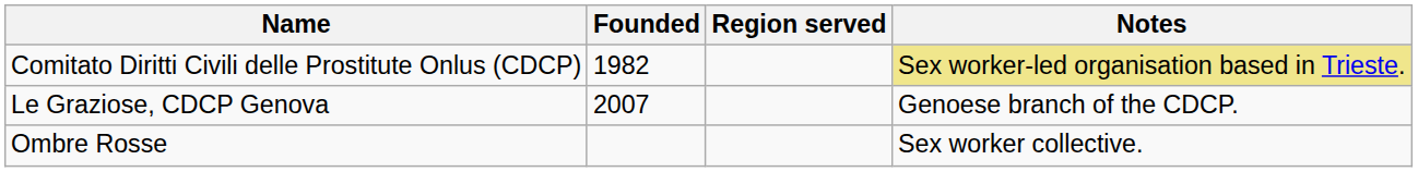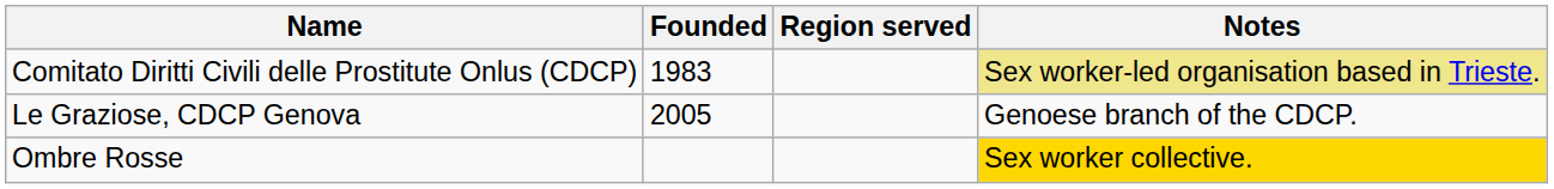Comitato Diritti Civili delle Prostitute Onlus (CDCP) | Founded: 1982 -> 1983
Le Graziose, CDCP Genova | Founded: 2007 -> 2005
Ombre Rosse | Notes: no background -> gold background
